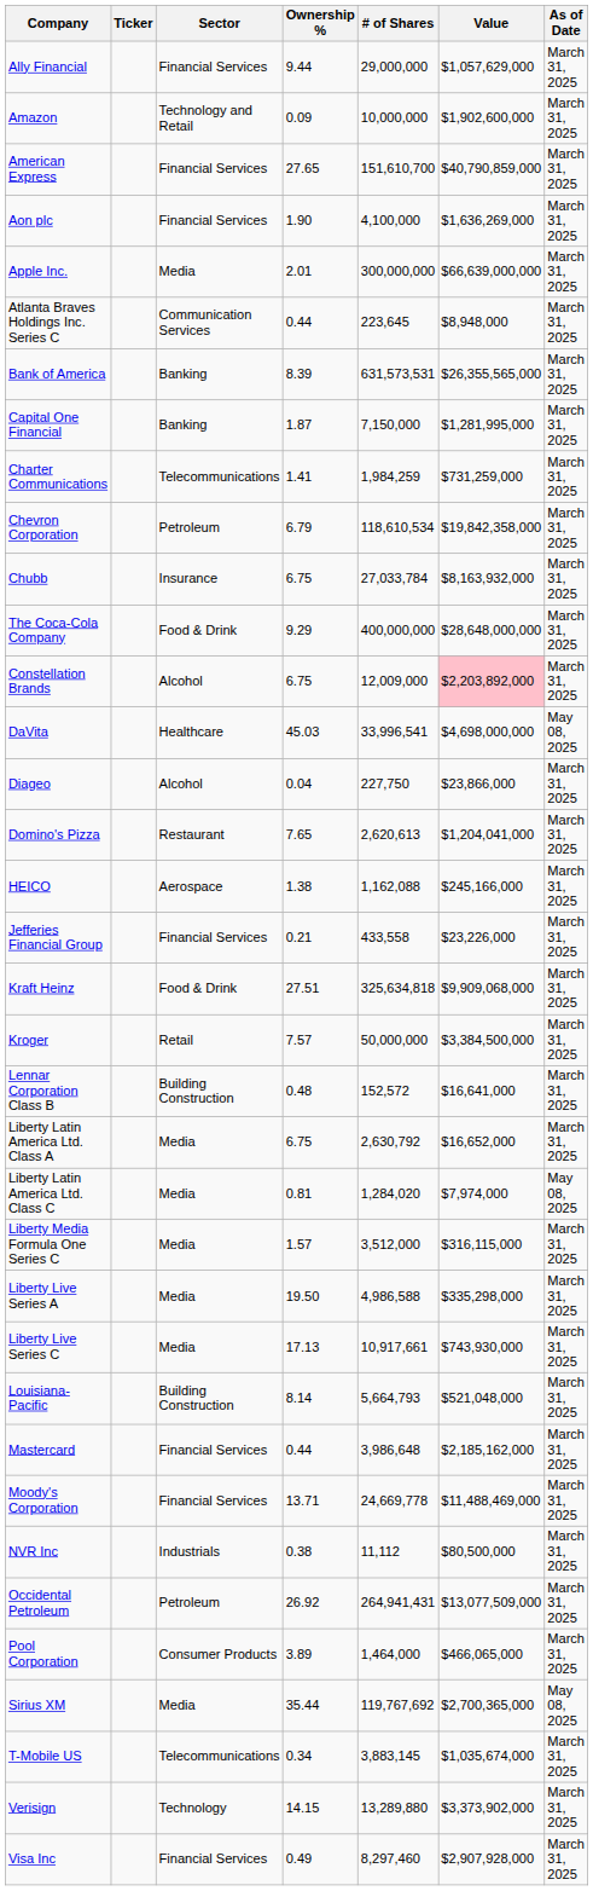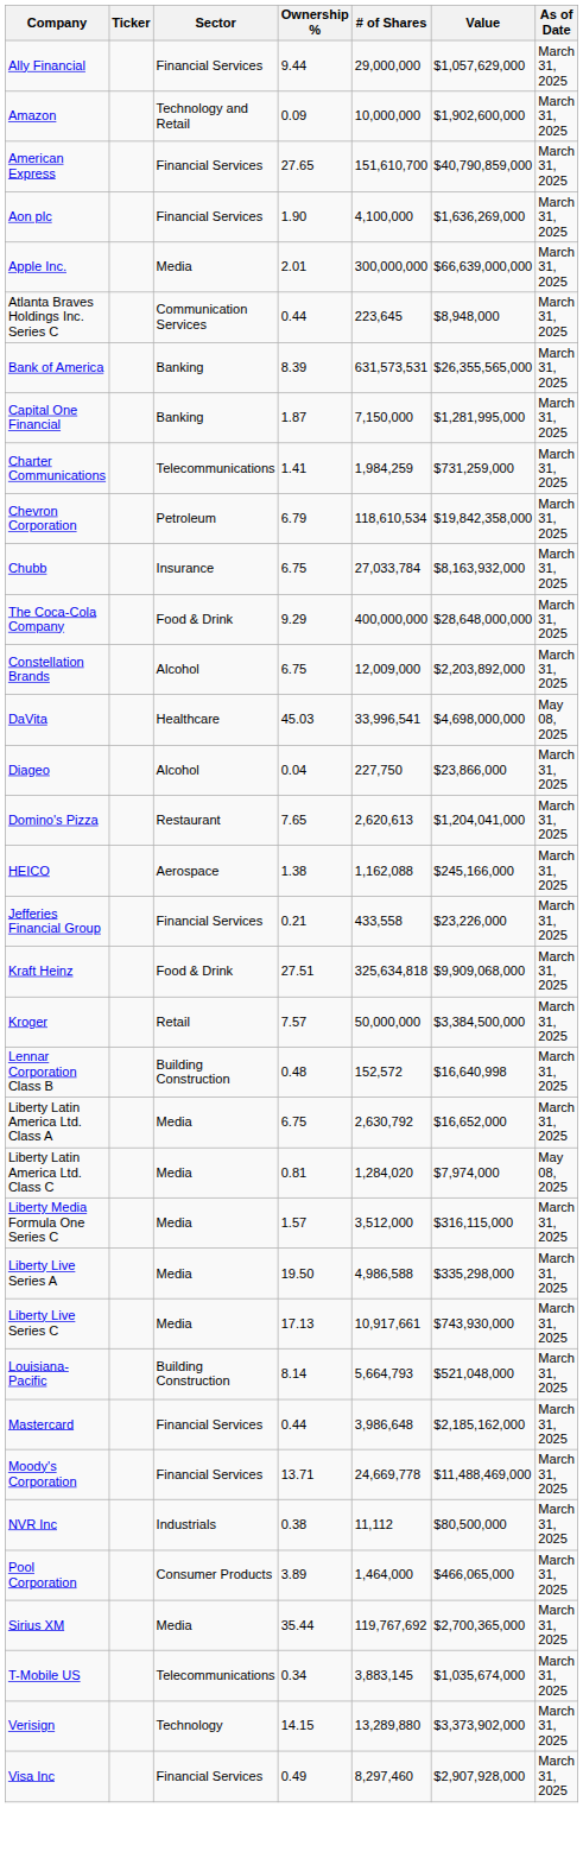Constellation Brands | Value: pink background -> no background
Lennar Corporation Class B | Value: $16,641,000 -> $16,640,998
- row: Occidental Petroleum | Petroleum | 26.92 | 264,941,431 | $13,077,509,000 | March 31, 2025
Sirius XM | As of Date: May 08, 2025 -> March 31, 2025
